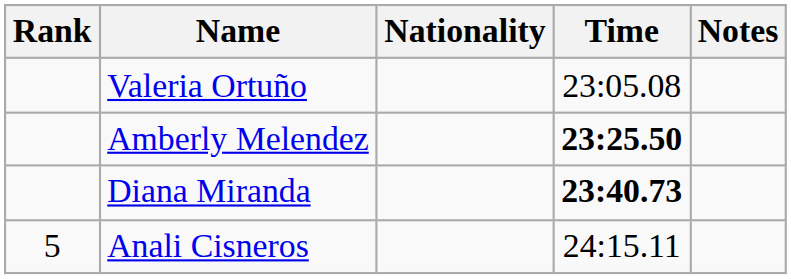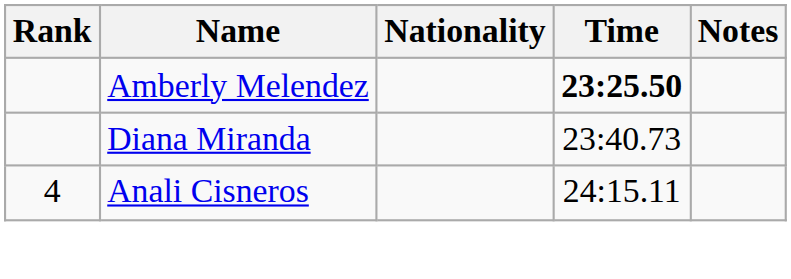- row: Valeria Ortuño | 23:05.08
Diana Miranda | Time: bold -> normal
Anali Cisneros | Rank: 5 -> 4
